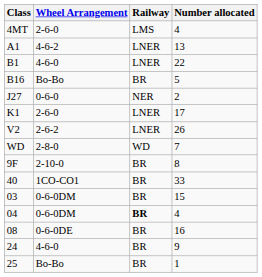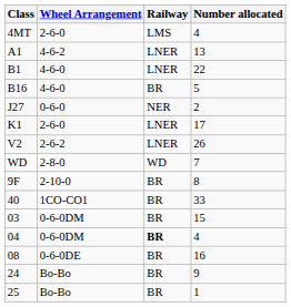B16 | Wheel Arrangement: Bo-Bo -> 4-6-0
24 | Wheel Arrangement: 4-6-0 -> Bo-Bo
